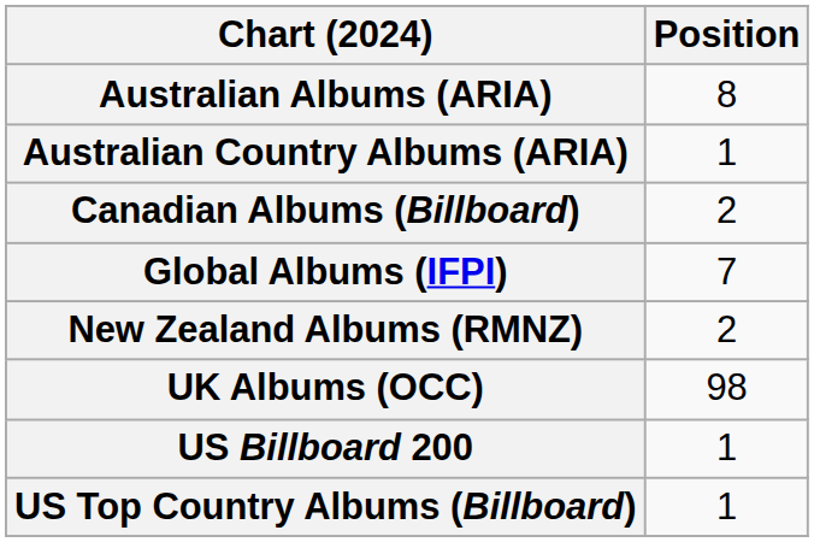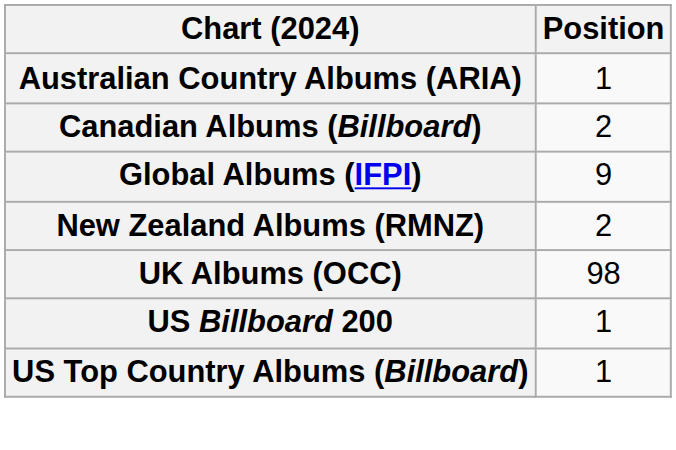- row: Australian Albums (ARIA) | 8
Global Albums (IFPI) | Position: 7 -> 9
